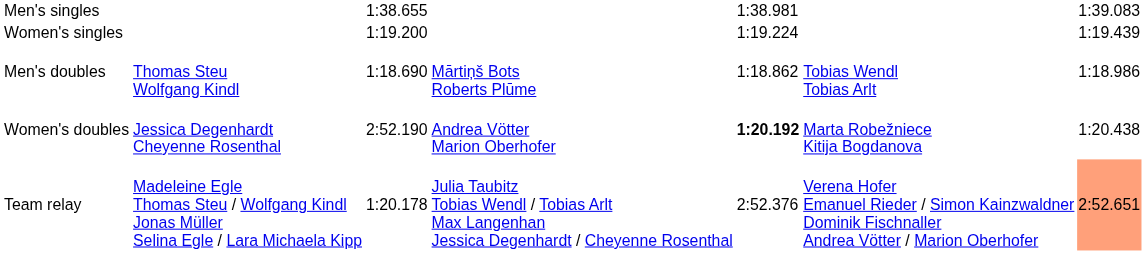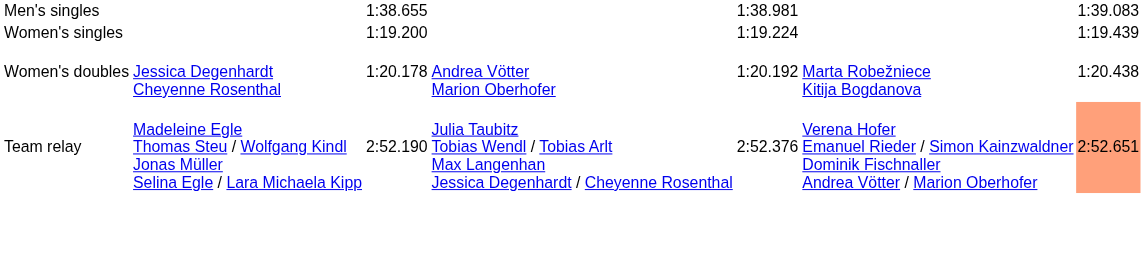- row: Men's doubles | Thomas Steu Wolfgang Kindl | 1:18.690 | Mārtiņš Bots Roberts Plūme | 1:18.862 | Tobias Wendl Tobias Arlt | 1:18.986
Women's doubles | column 3: 2:52.190 -> 1:20.178
Women's doubles | column 5: bold -> normal
Team relay | column 3: 1:20.178 -> 2:52.190
